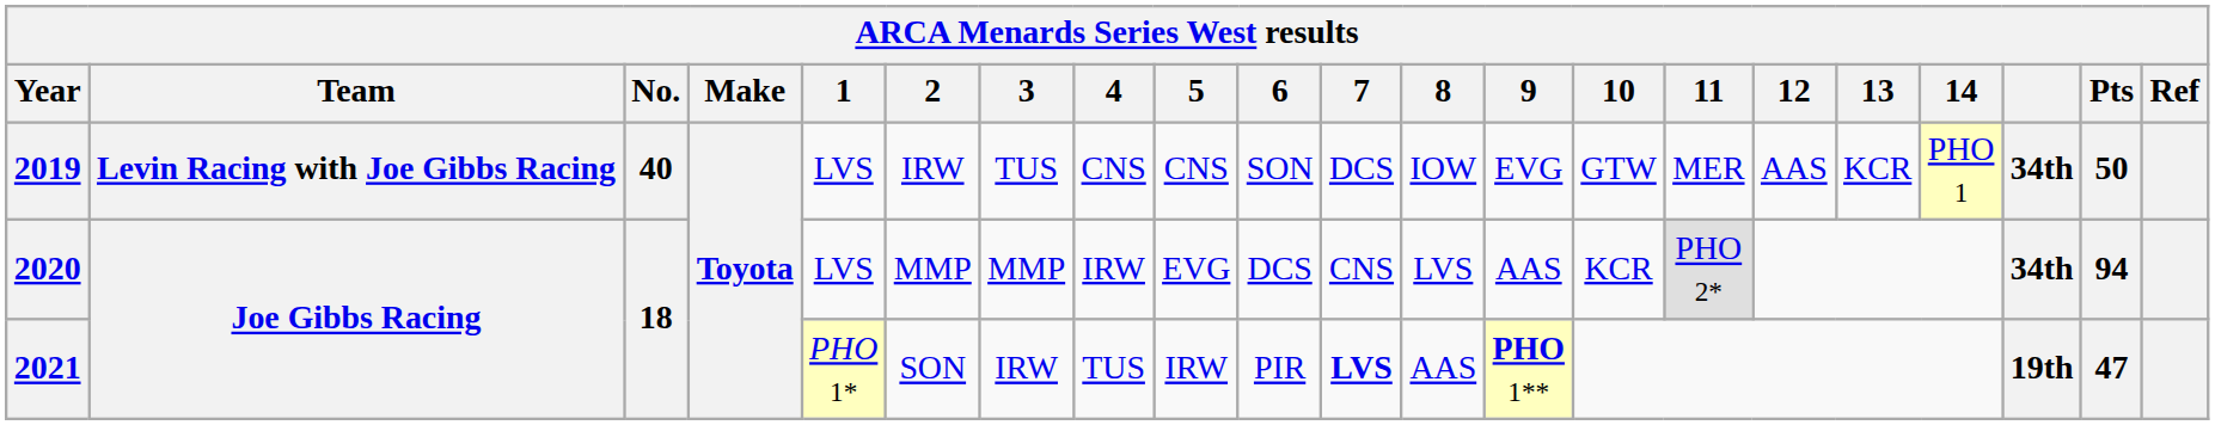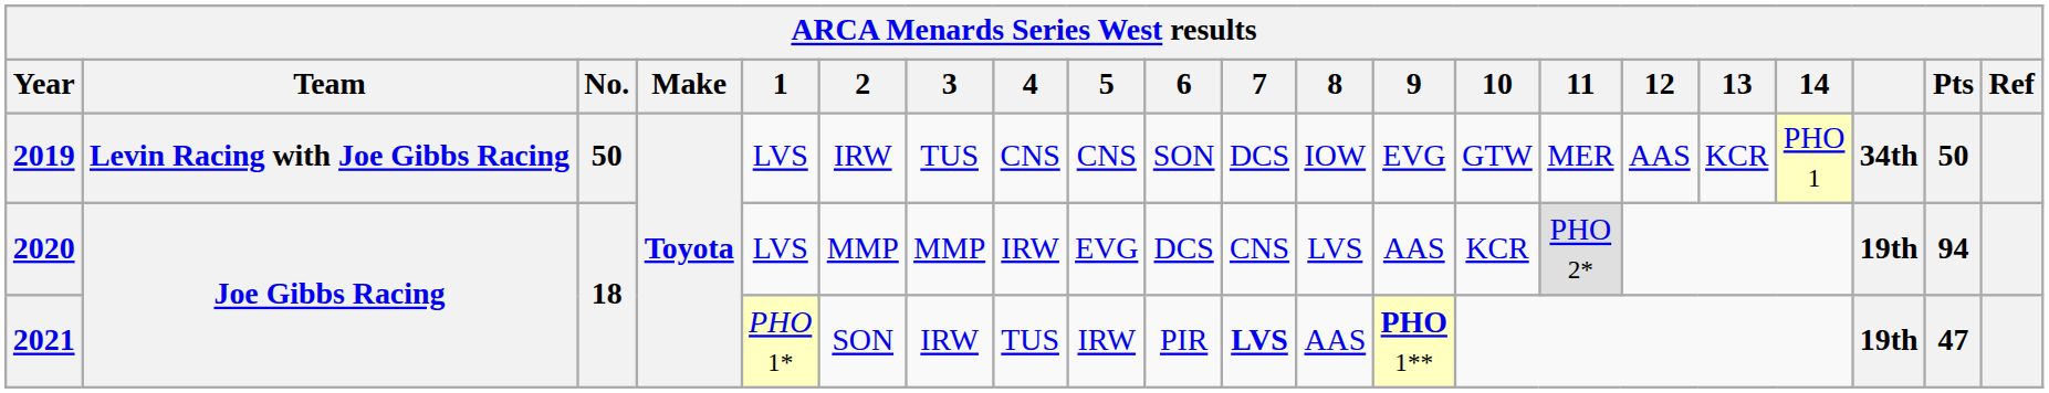2019 | No.: 40 -> 50
2020 | column 19: 34th -> 19th
